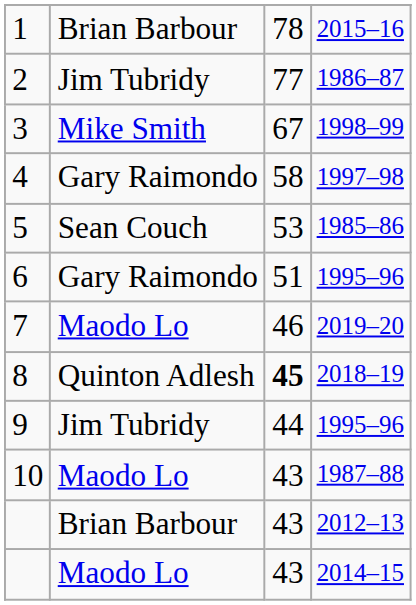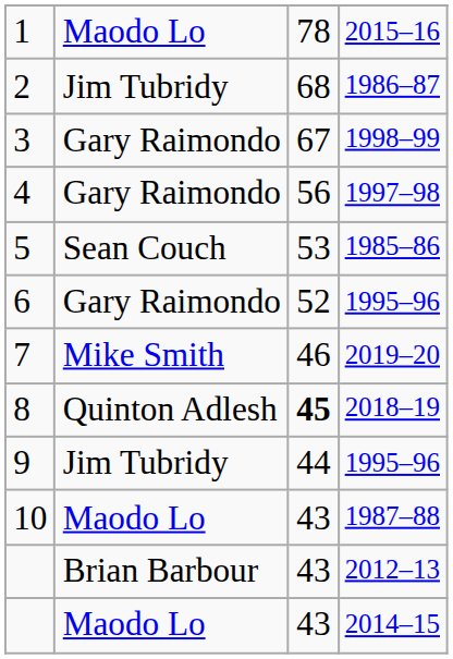1 | column 2: Brian Barbour -> Maodo Lo
2 | column 3: 77 -> 68
3 | column 2: Mike Smith -> Gary Raimondo
4 | column 3: 58 -> 56
6 | column 3: 51 -> 52
7 | column 2: Maodo Lo -> Mike Smith
